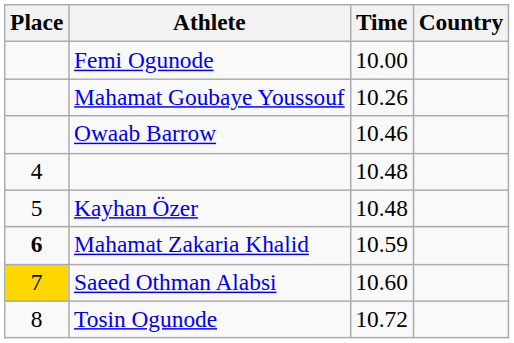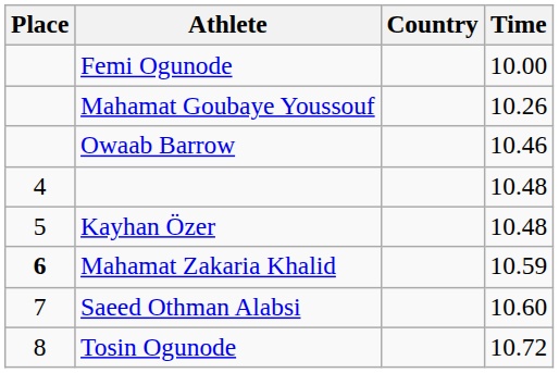columns swapped: Country <-> Time
Saeed Othman Alabsi | Place: gold background -> no background
